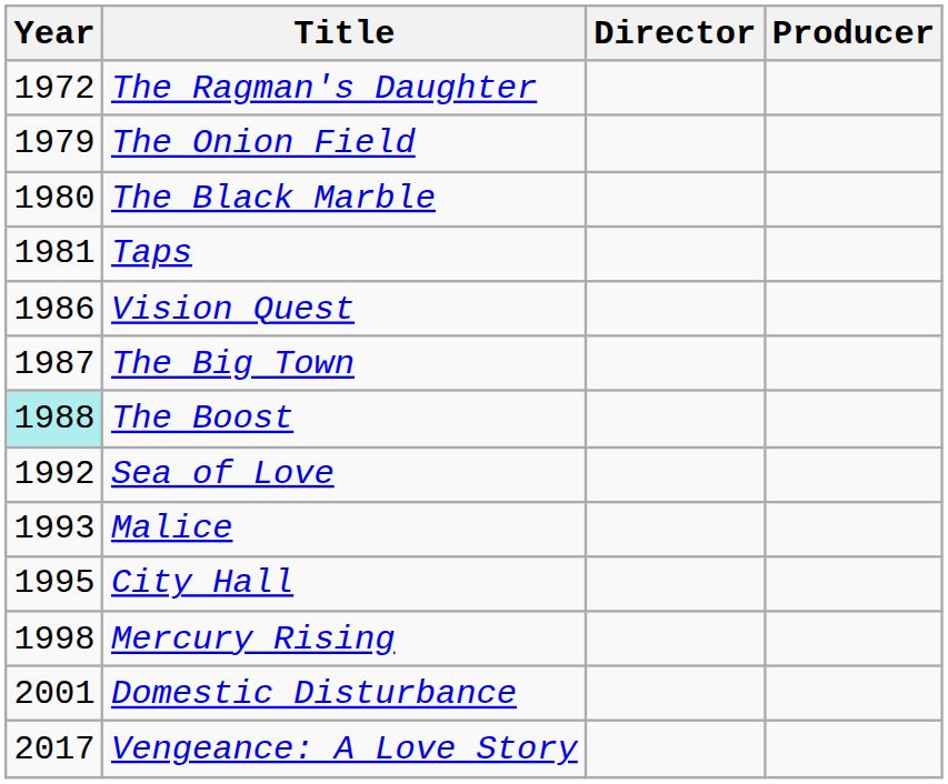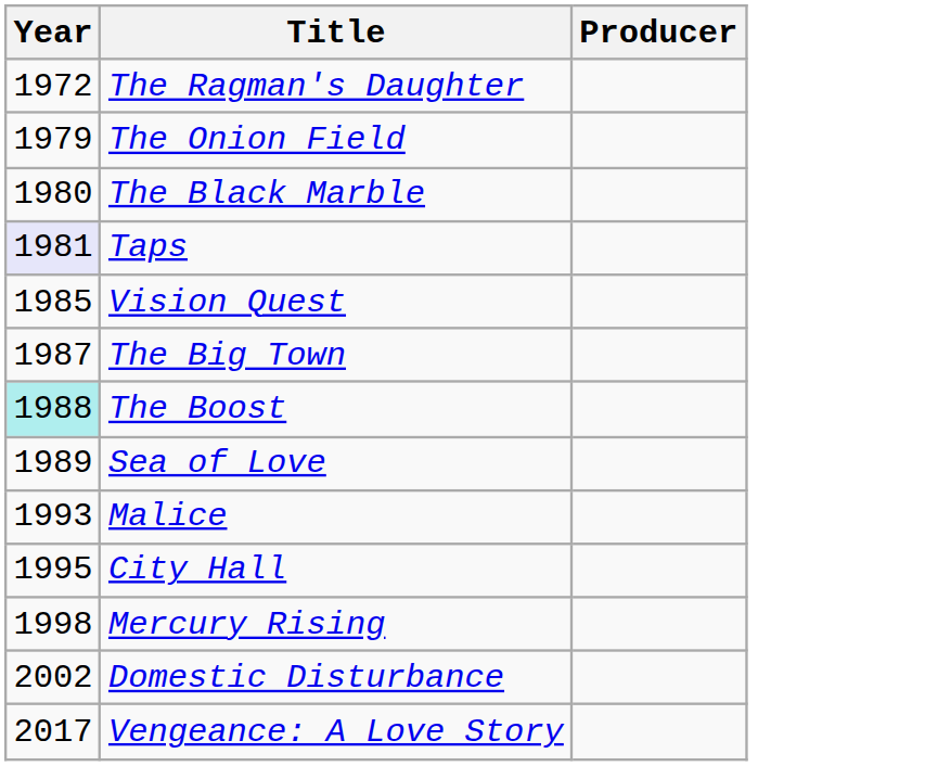- column: Director
Taps | Year: no background -> lavender background
Vision Quest | Year: 1986 -> 1985
Sea of Love | Year: 1992 -> 1989
Domestic Disturbance | Year: 2001 -> 2002
